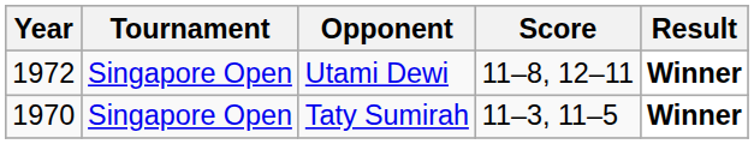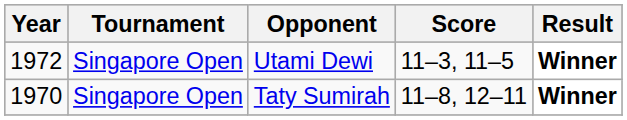Utami Dewi | Score: 11–8, 12–11 -> 11–3, 11–5
Taty Sumirah | Score: 11–3, 11–5 -> 11–8, 12–11
